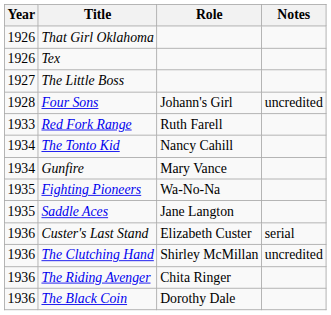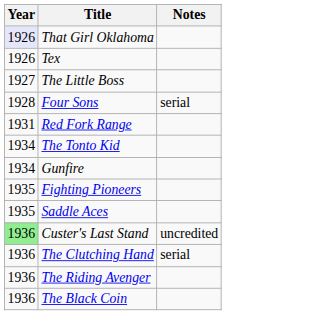- column: Role | Johann's Girl | Ruth Farell | Nancy Cahill | Mary Vance | Wa-No-Na | Jane Langton | Elizabeth Custer | Shirley McMillan | Chita Ringer | Dorothy Dale
That Girl Oklahoma | Year: no background -> lavender background
Four Sons | Notes: uncredited -> serial
Red Fork Range | Year: 1933 -> 1931
Custer's Last Stand | Year: no background -> lightgreen background
Custer's Last Stand | Notes: serial -> uncredited
The Clutching Hand | Notes: uncredited -> serial
